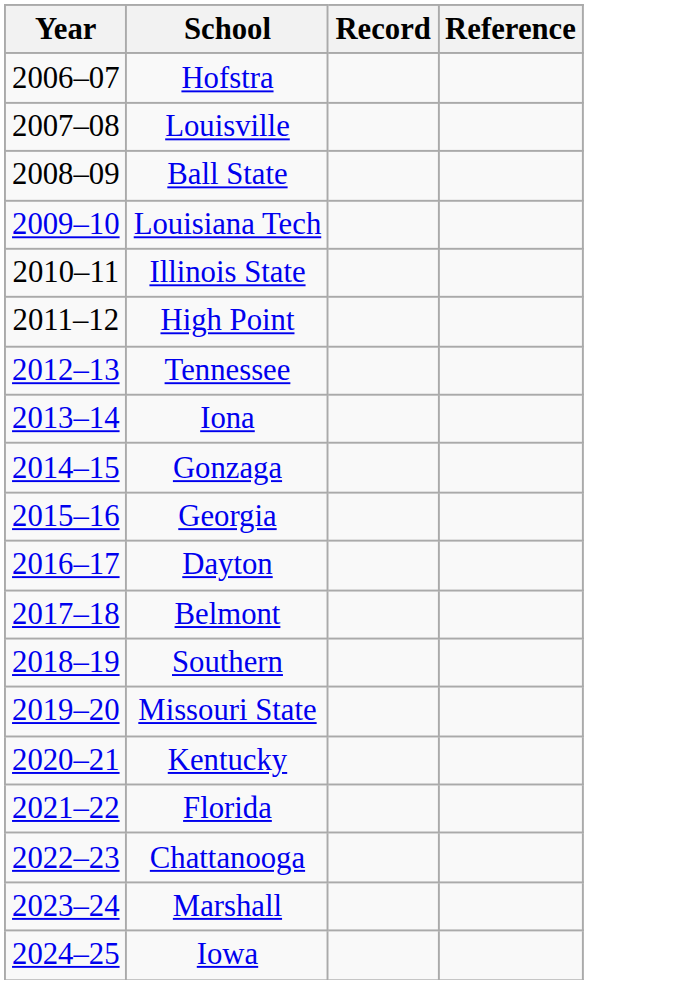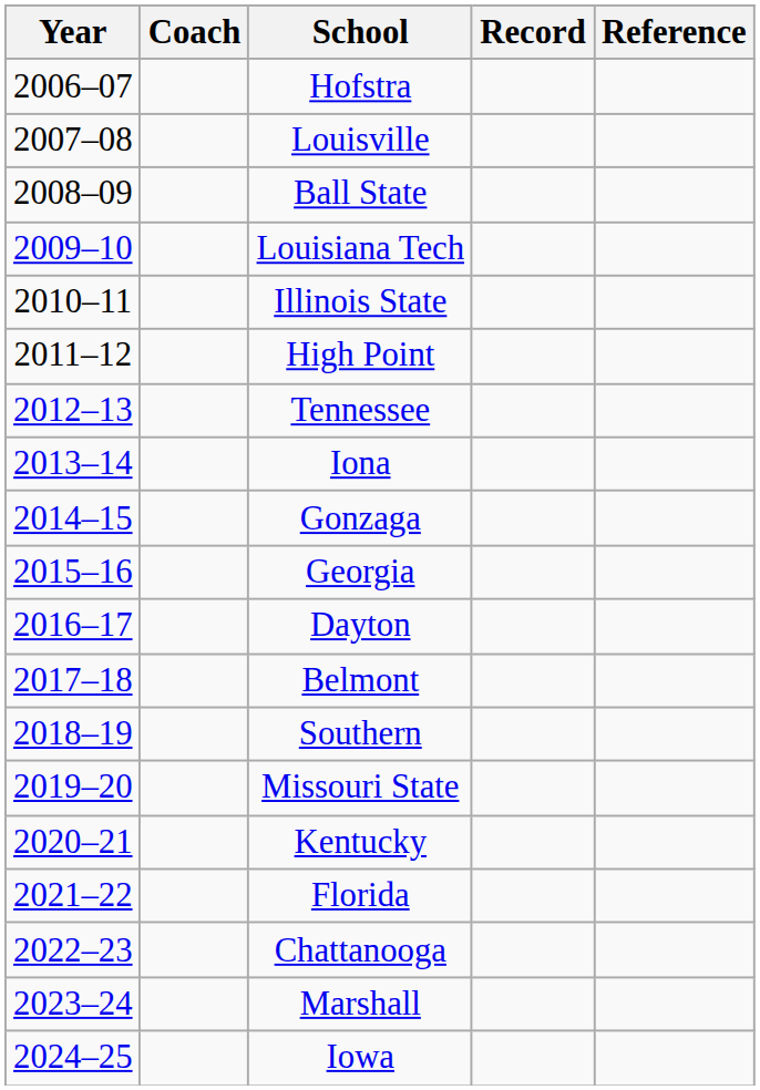+ column: Coach
